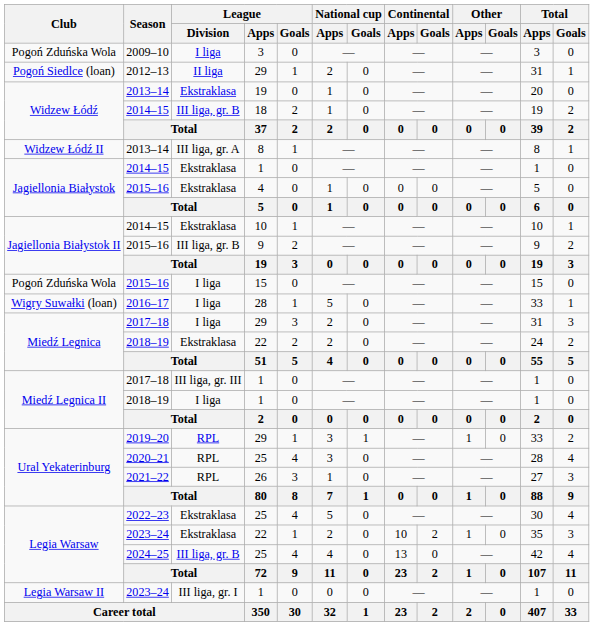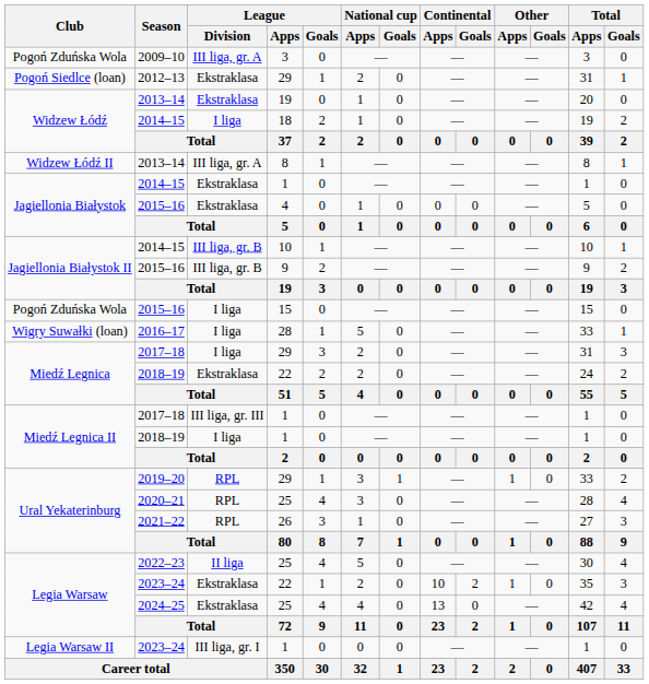2009–10 | League / Division: I liga -> III liga, gr. A
2012–13 | League / Division: II liga -> Ekstraklasa
2014–15 / 18 | League / Division: III liga, gr. B -> I liga
2014–15 / 10 | League / Division: Ekstraklasa -> III liga, gr. B
2022–23 | League / Division: Ekstraklasa -> II liga
2024–25 | League / Division: III liga, gr. B -> Ekstraklasa
